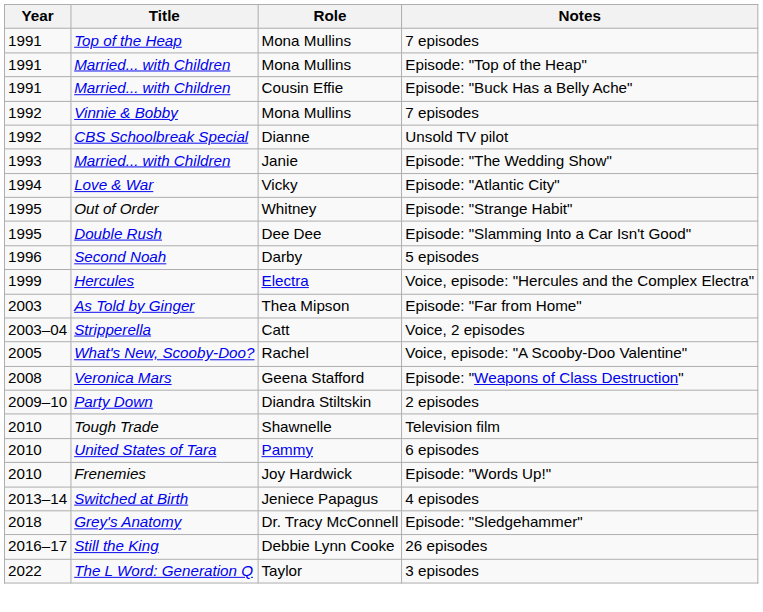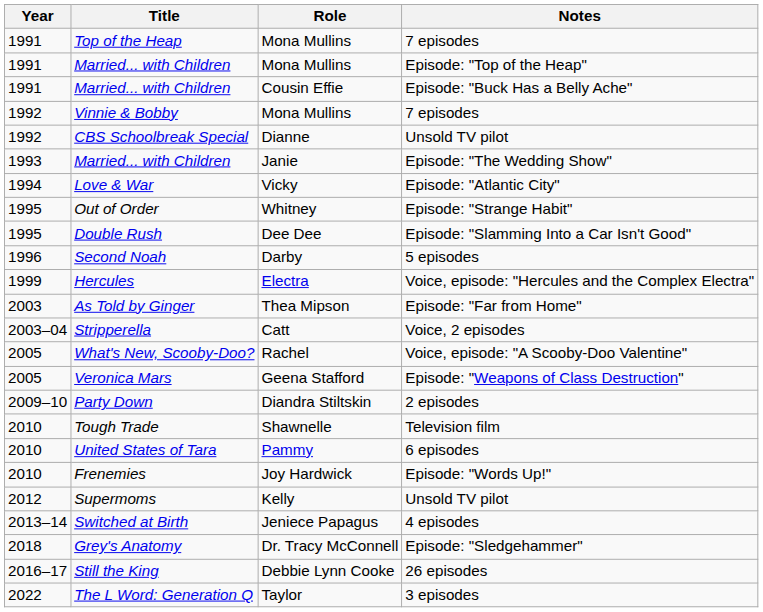Veronica Mars | Year: 2008 -> 2005
+ row: 2012 | Supermoms | Kelly | Unsold TV pilot
